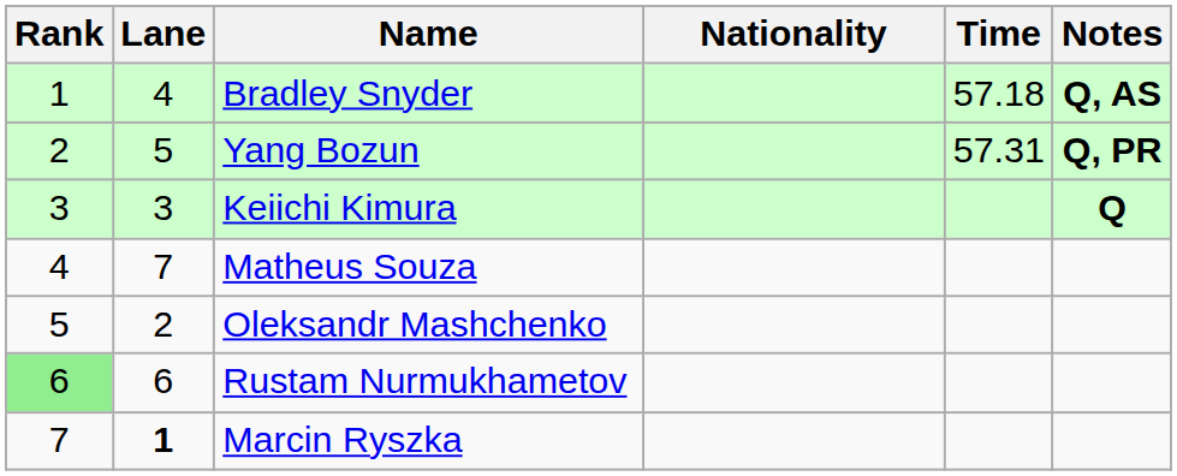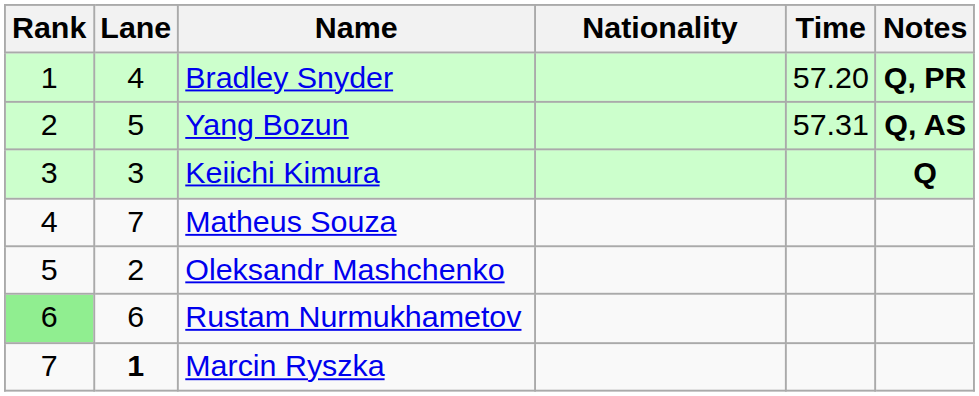Bradley Snyder | Time: 57.18 -> 57.20
Bradley Snyder | Notes: Q, AS -> Q, PR
Yang Bozun | Notes: Q, PR -> Q, AS
